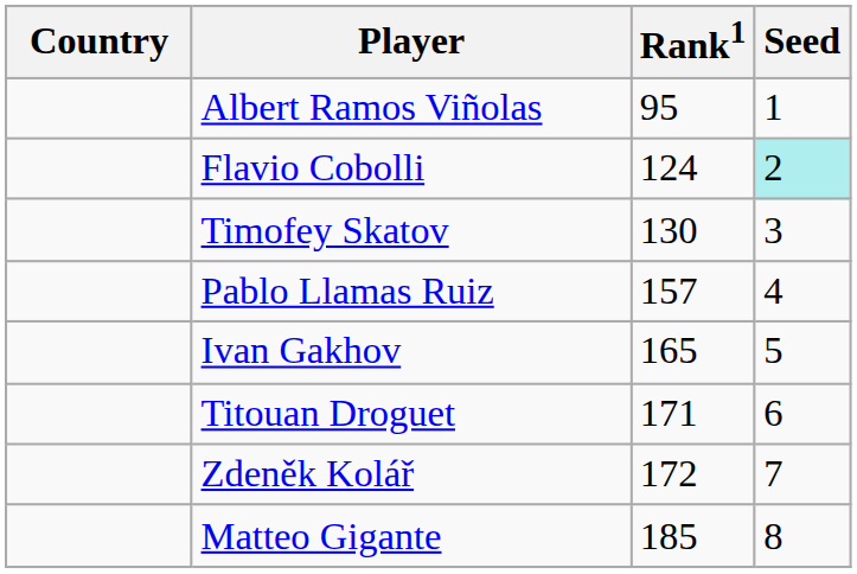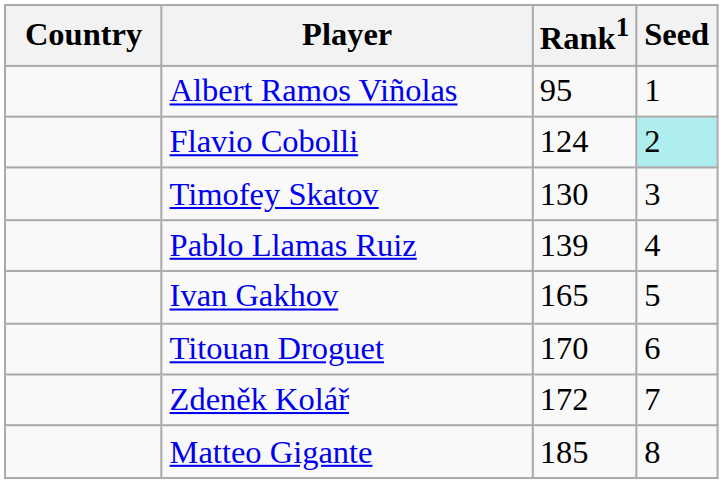Pablo Llamas Ruiz | Rank1: 157 -> 139
Titouan Droguet | Rank1: 171 -> 170
